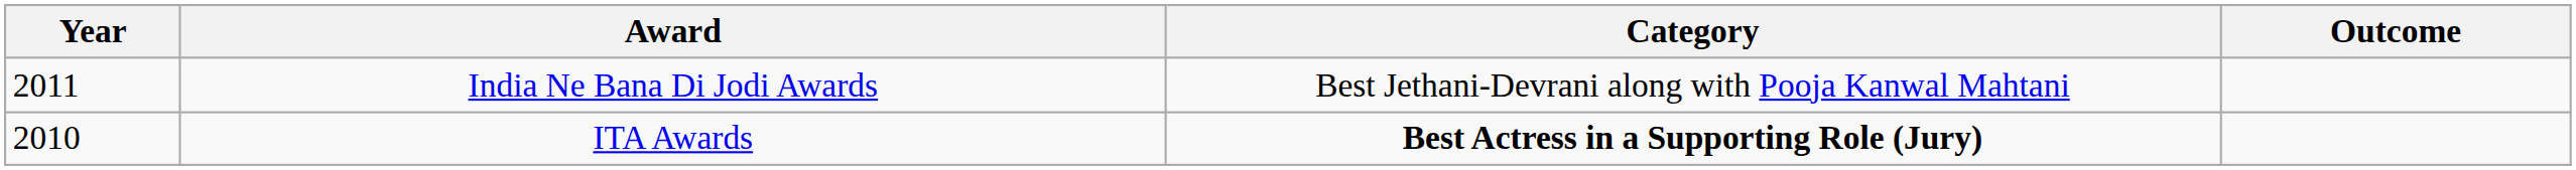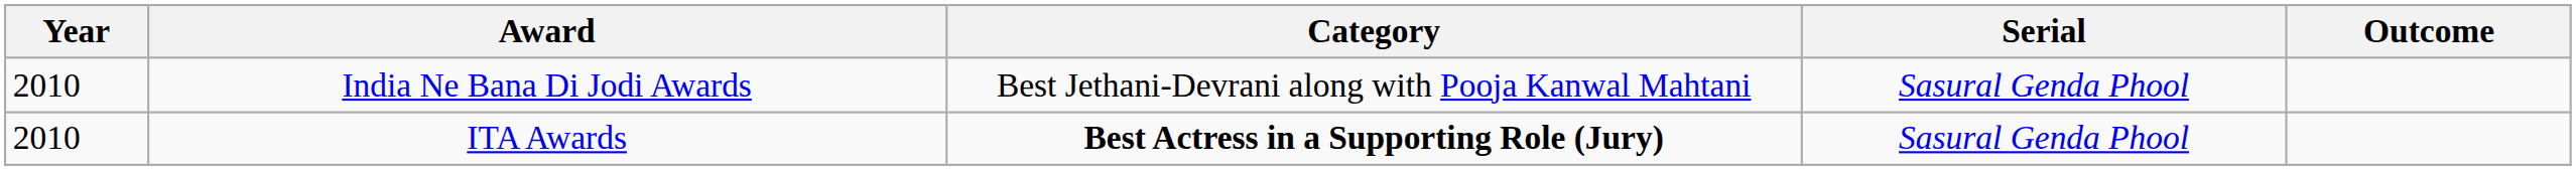+ column: Serial | Sasural Genda Phool | Sasural Genda Phool
India Ne Bana Di Jodi Awards | Year: 2011 -> 2010
